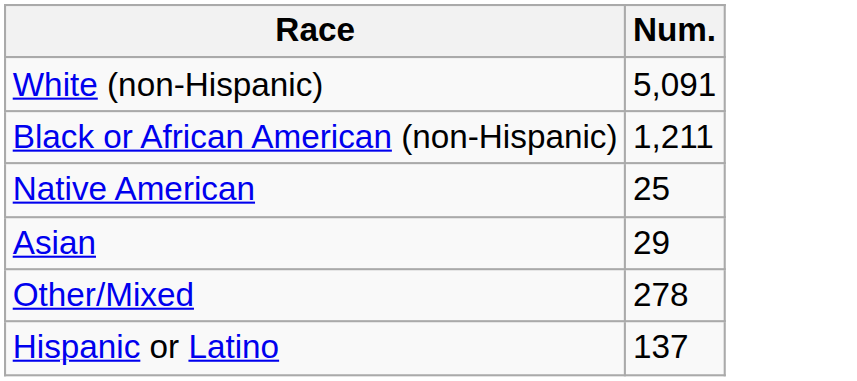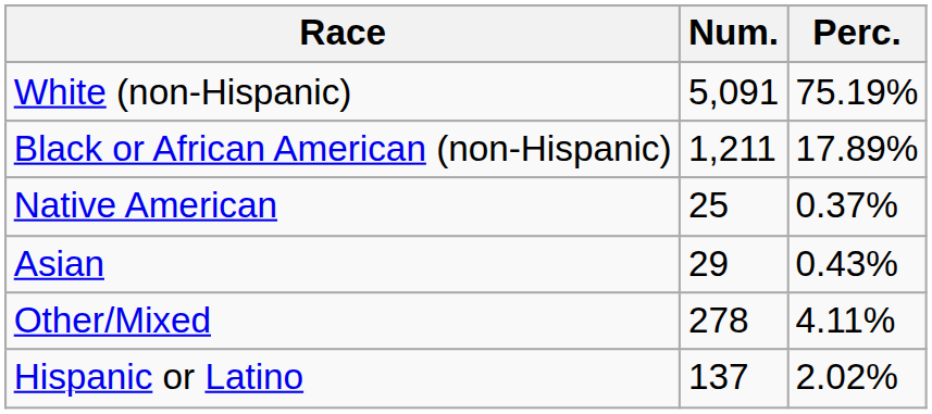+ column: Perc. | 75.19% | 17.89% | 0.37% | 0.43% | 4.11% | 2.02%
